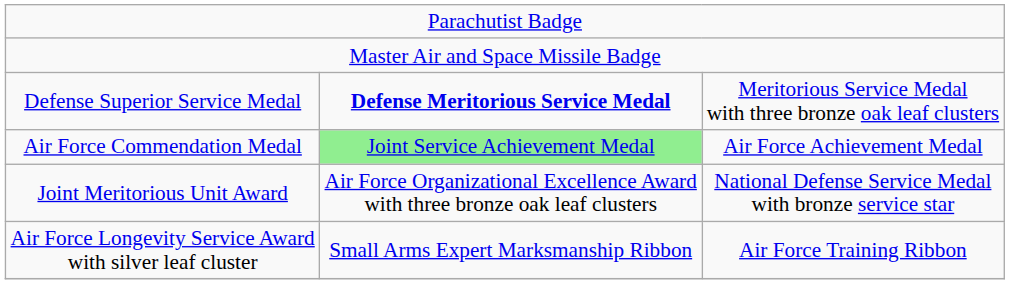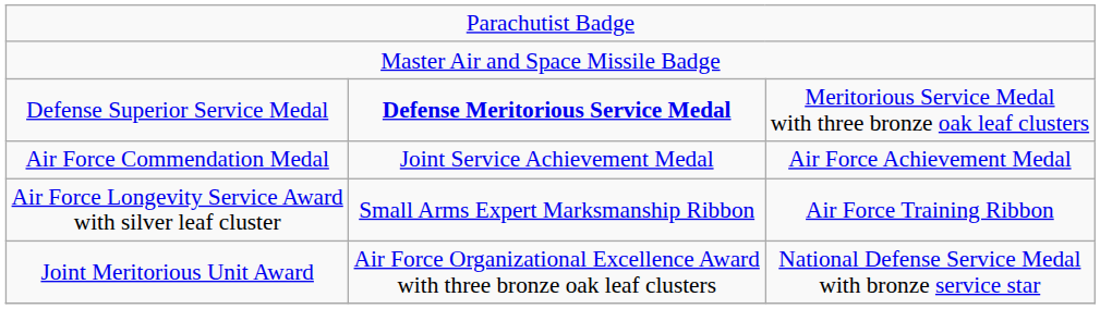Air Force Commendation Medal | column 2: lightgreen background -> no background
rows swapped: Joint Meritorious Unit Award <-> Air Force Longevity Service Award with silver leaf cluster
